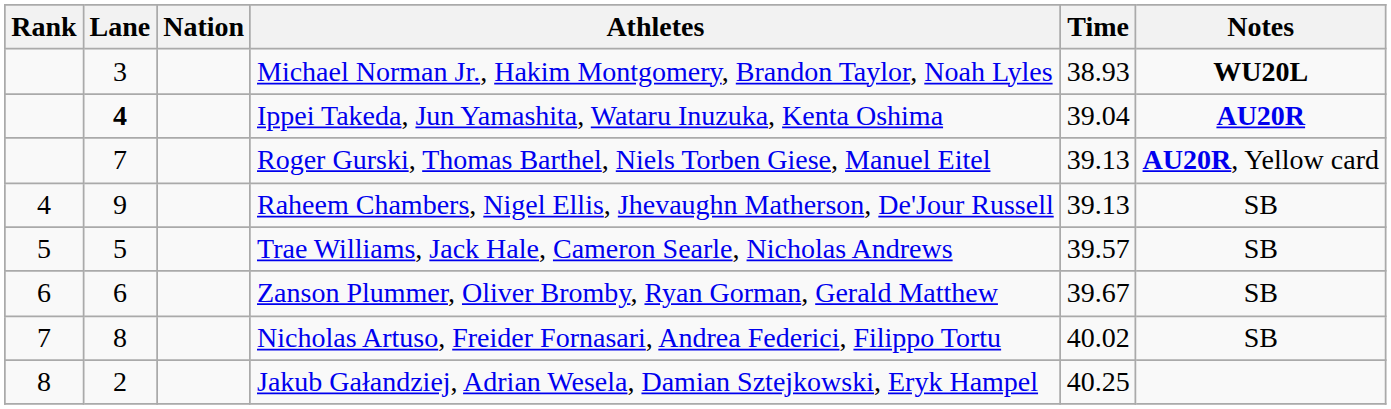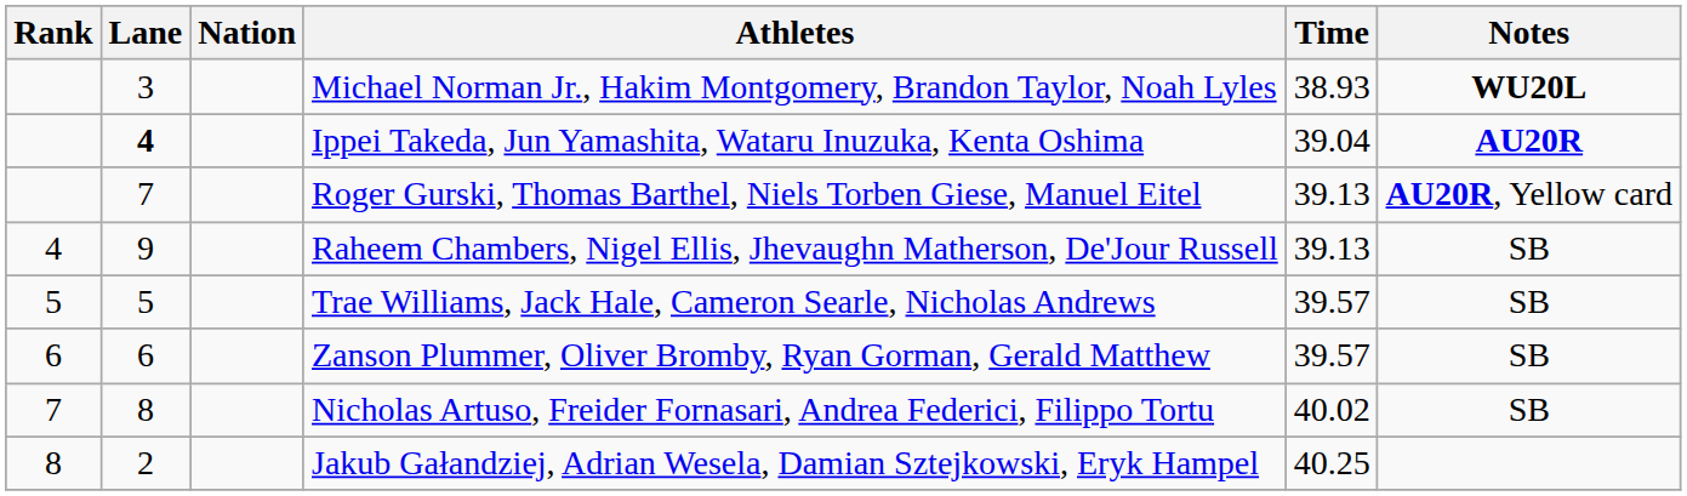Zanson Plummer, Oliver Bromby, Ryan Gorman, Gerald Matthew | Time: 39.67 -> 39.57
